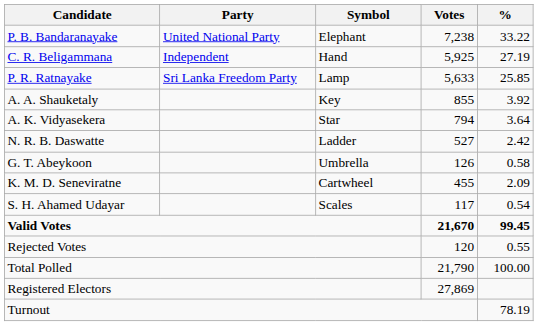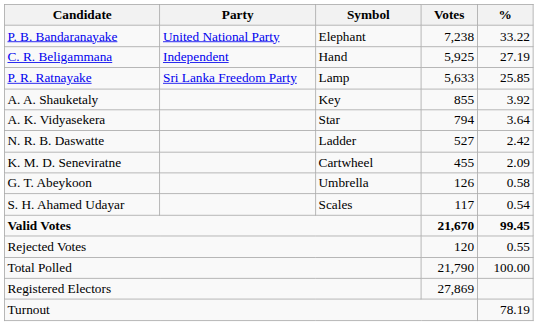rows swapped: K. M. D. Seneviratne <-> G. T. Abeykoon
